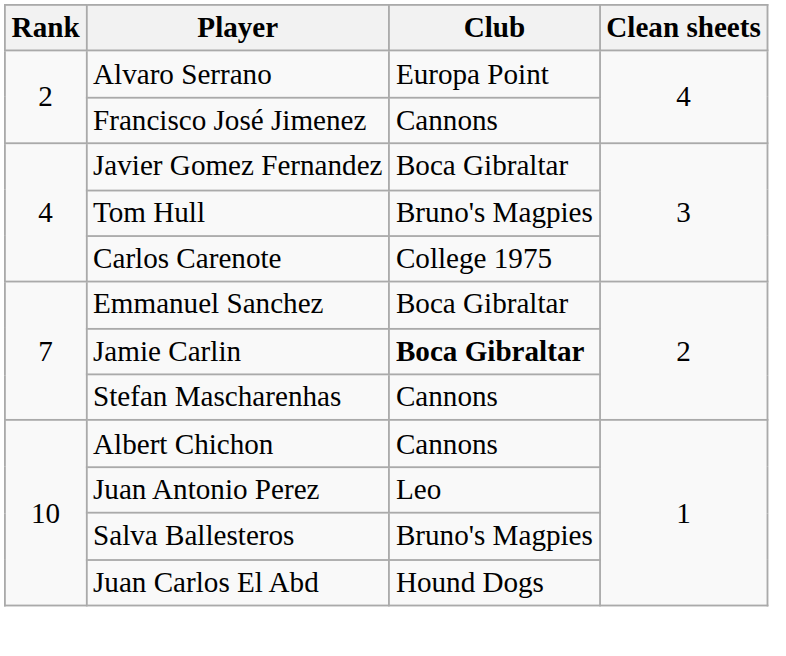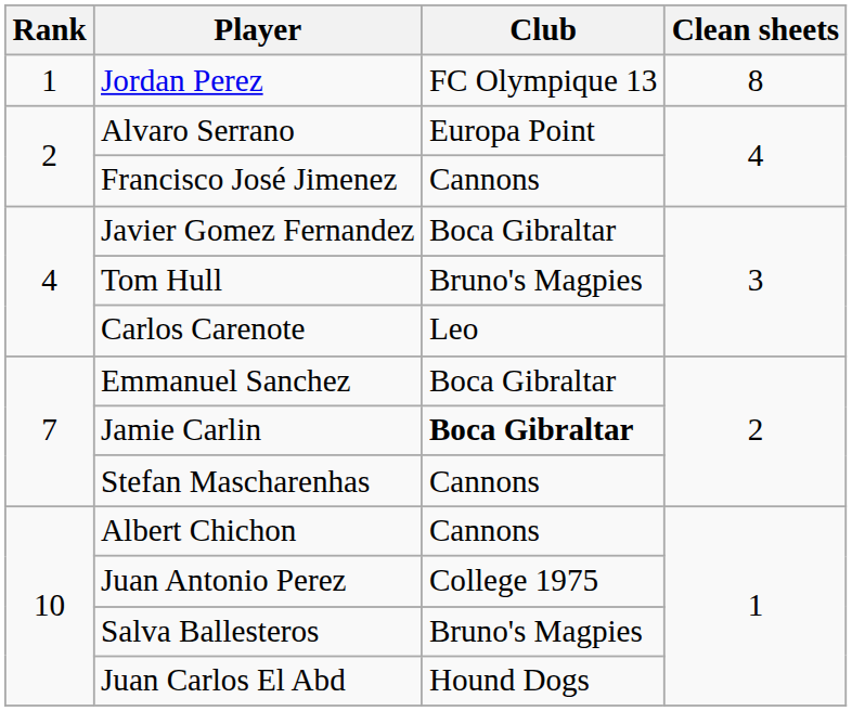+ row: 1 | Jordan Perez | FC Olympique 13 | 8
Carlos Carenote | Club: College 1975 -> Leo
Juan Antonio Perez | Club: Leo -> College 1975
